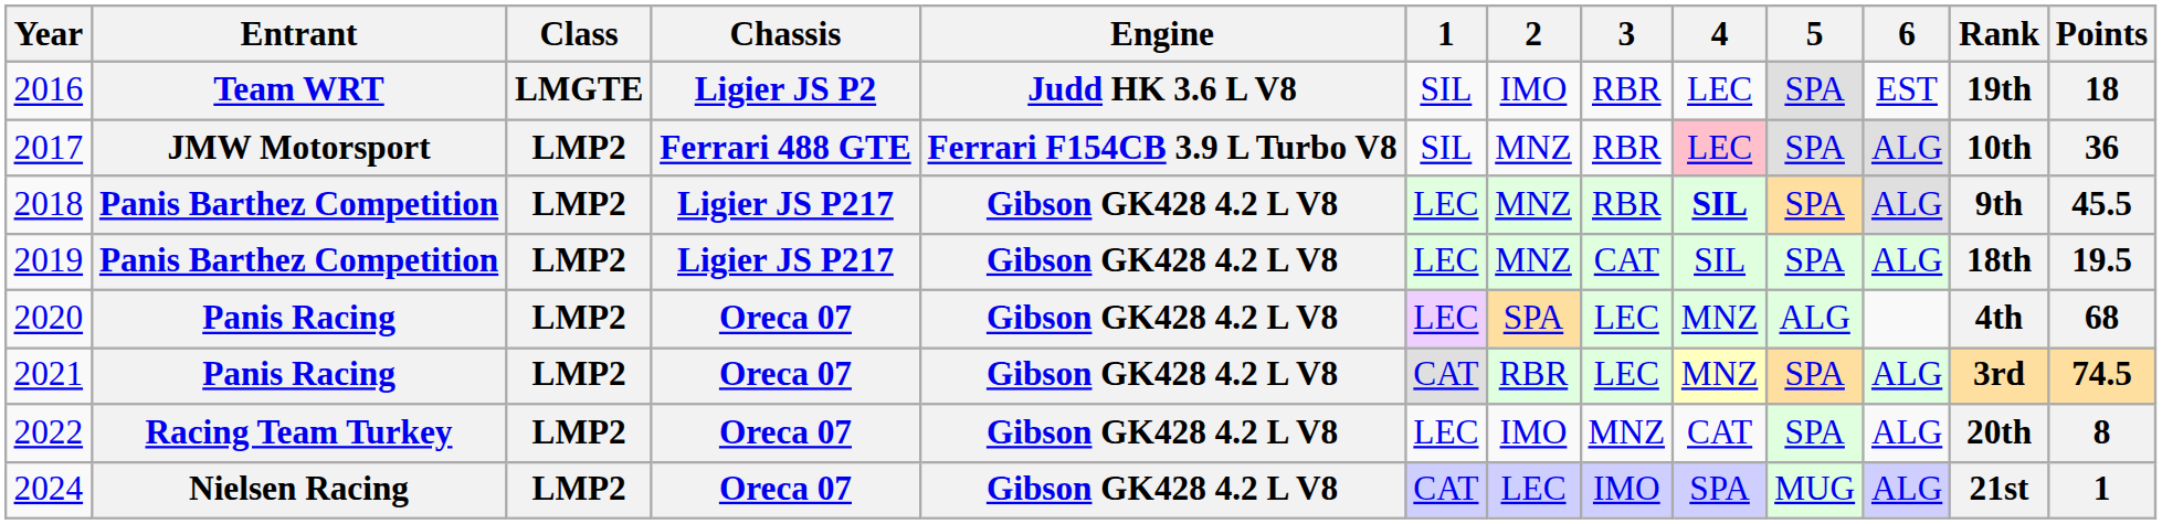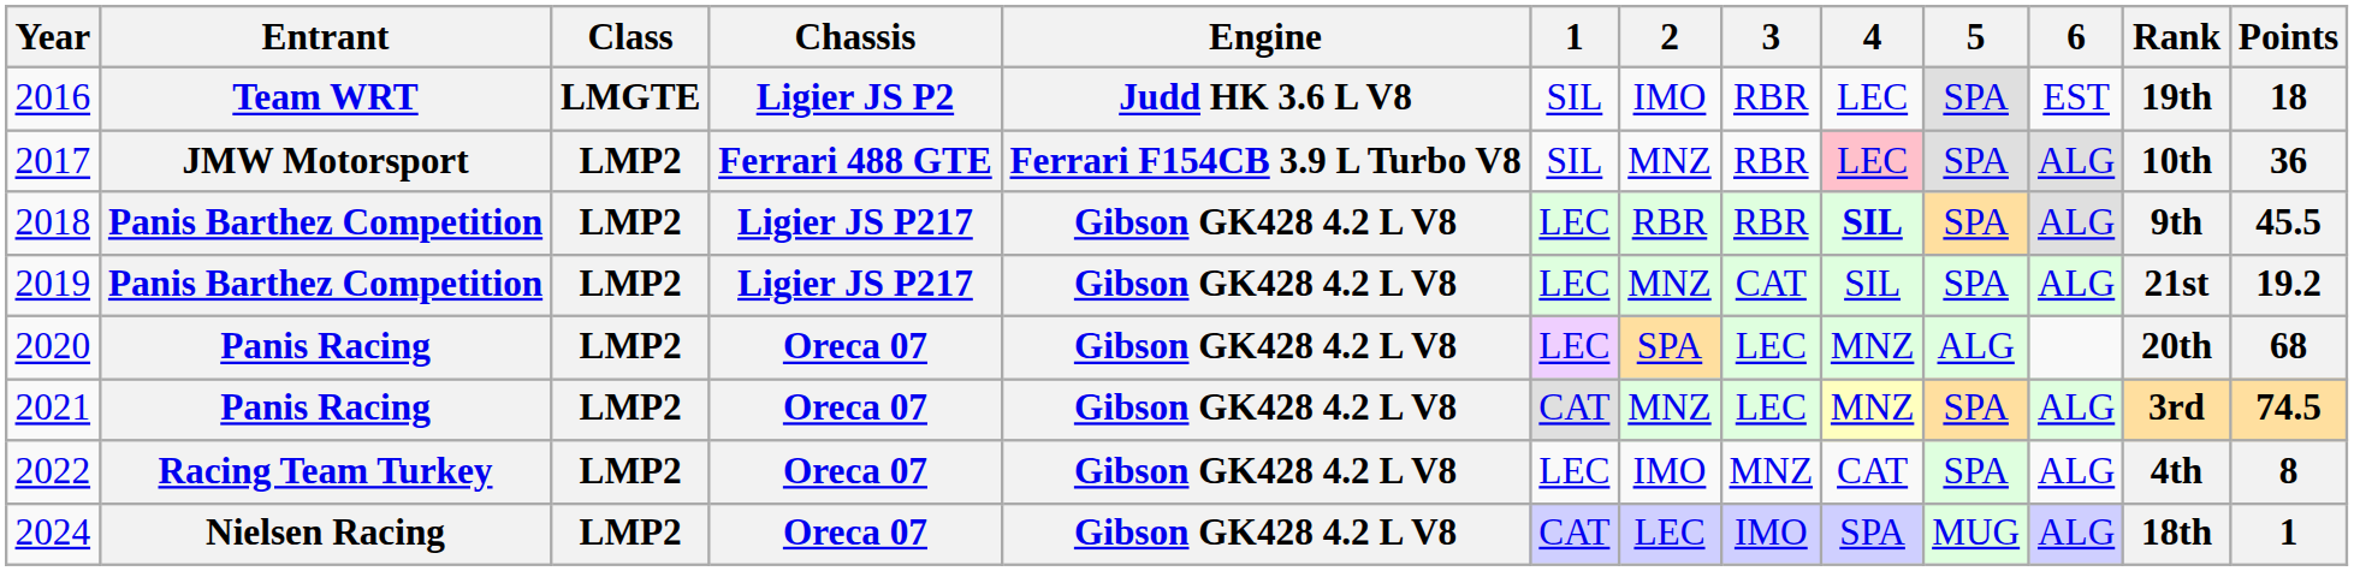2018 | 2: MNZ -> RBR
2019 | Rank: 18th -> 21st
2019 | Points: 19.5 -> 19.2
2020 | Rank: 4th -> 20th
2021 | 2: RBR -> MNZ
2022 | Rank: 20th -> 4th
2024 | Rank: 21st -> 18th
